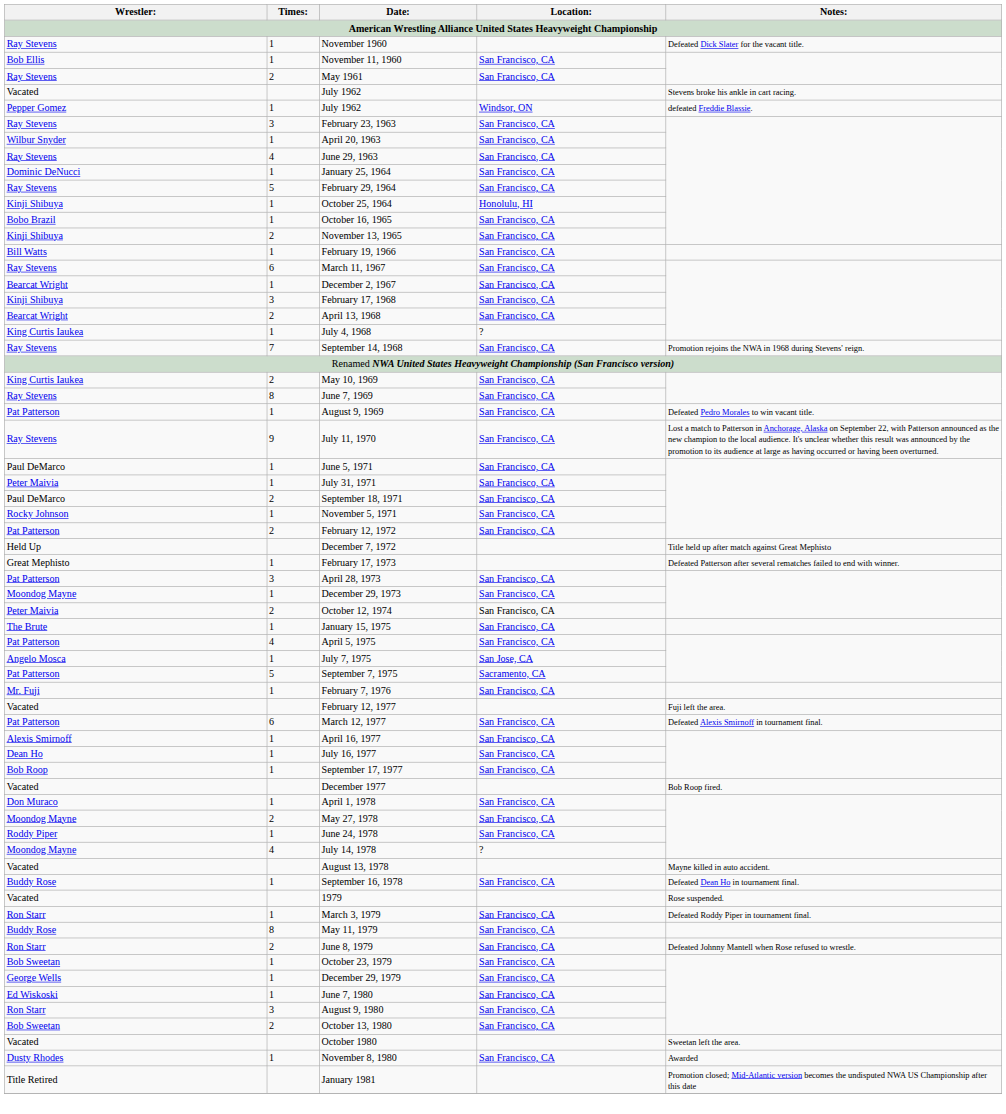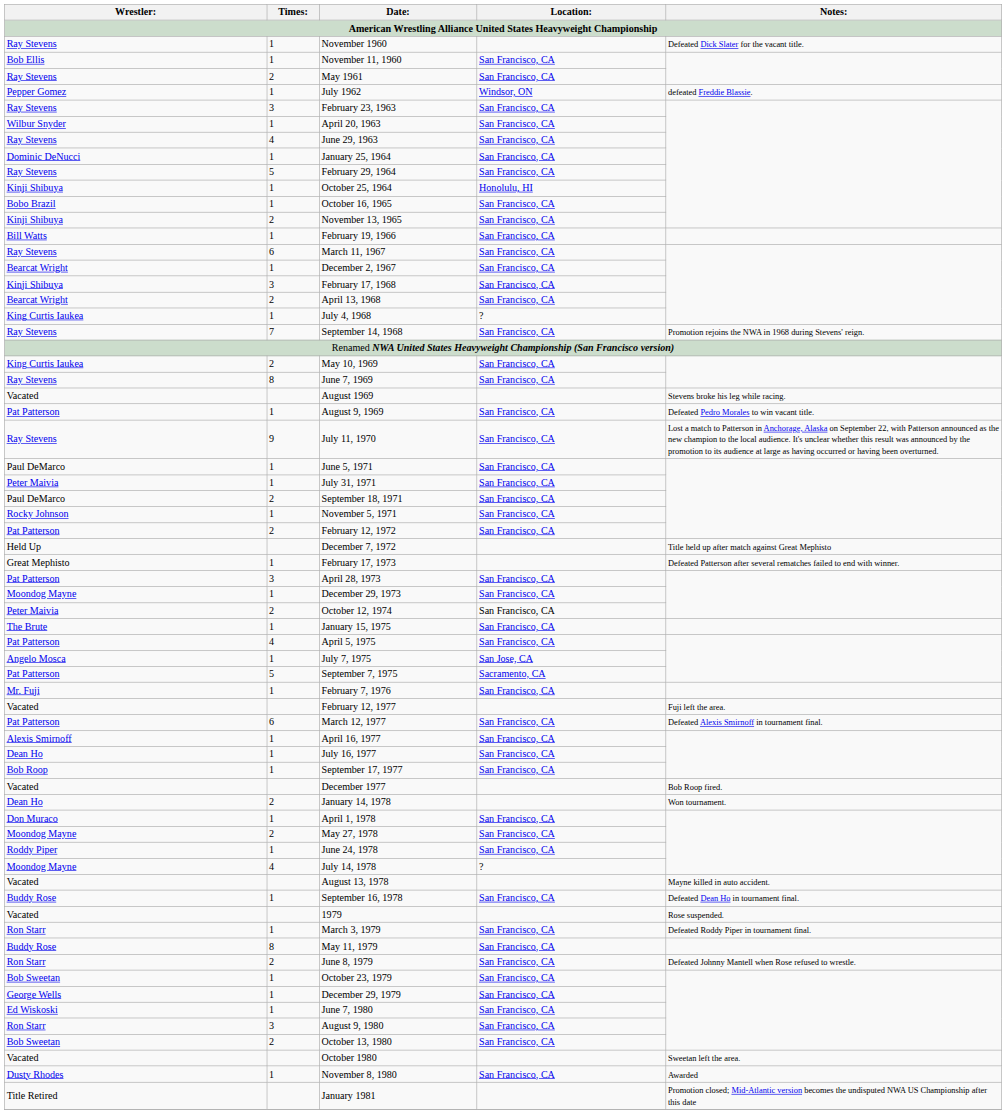- row: Vacated | July 1962 | Stevens broke his ankle in cart racing.
+ row: Vacated | August 1969 | Stevens broke his leg while racing.
+ row: Dean Ho | 2 | January 14, 1978 | Won tournament.
